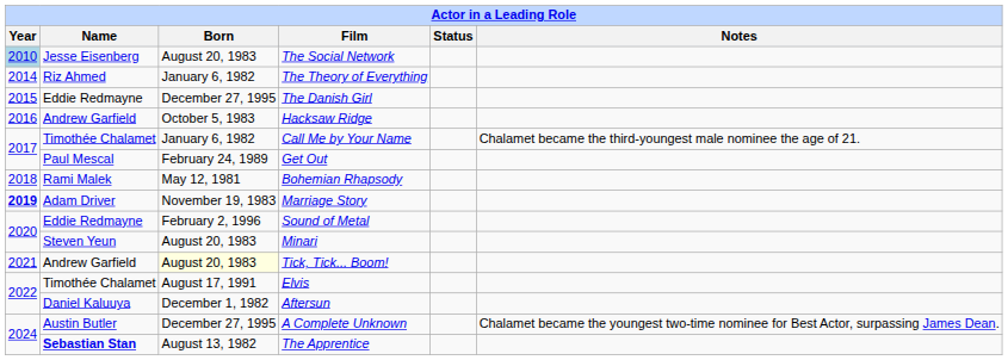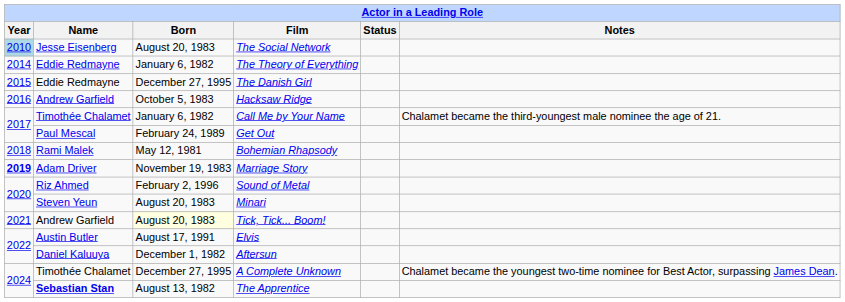The Theory of Everything | Name: Riz Ahmed -> Eddie Redmayne
Sound of Metal | Name: Eddie Redmayne -> Riz Ahmed
Elvis | Name: Timothée Chalamet -> Austin Butler
A Complete Unknown | Name: Austin Butler -> Timothée Chalamet
